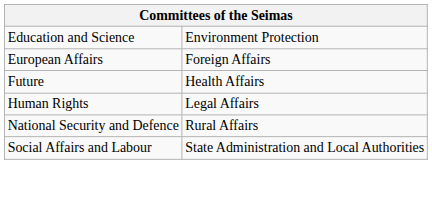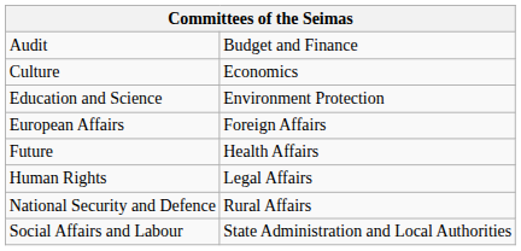+ row: Audit | Budget and Finance
+ row: Culture | Economics
